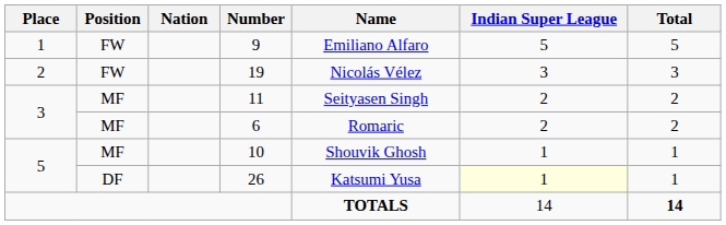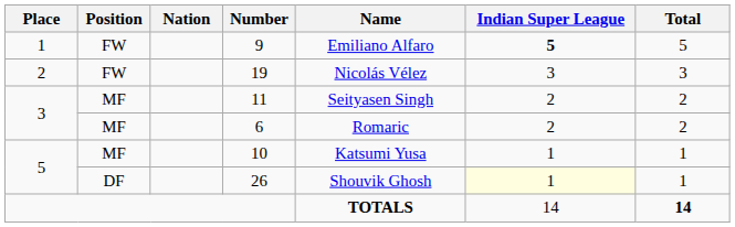9 | Indian Super League: normal -> bold
10 | Name: Shouvik Ghosh -> Katsumi Yusa
26 | Name: Katsumi Yusa -> Shouvik Ghosh
